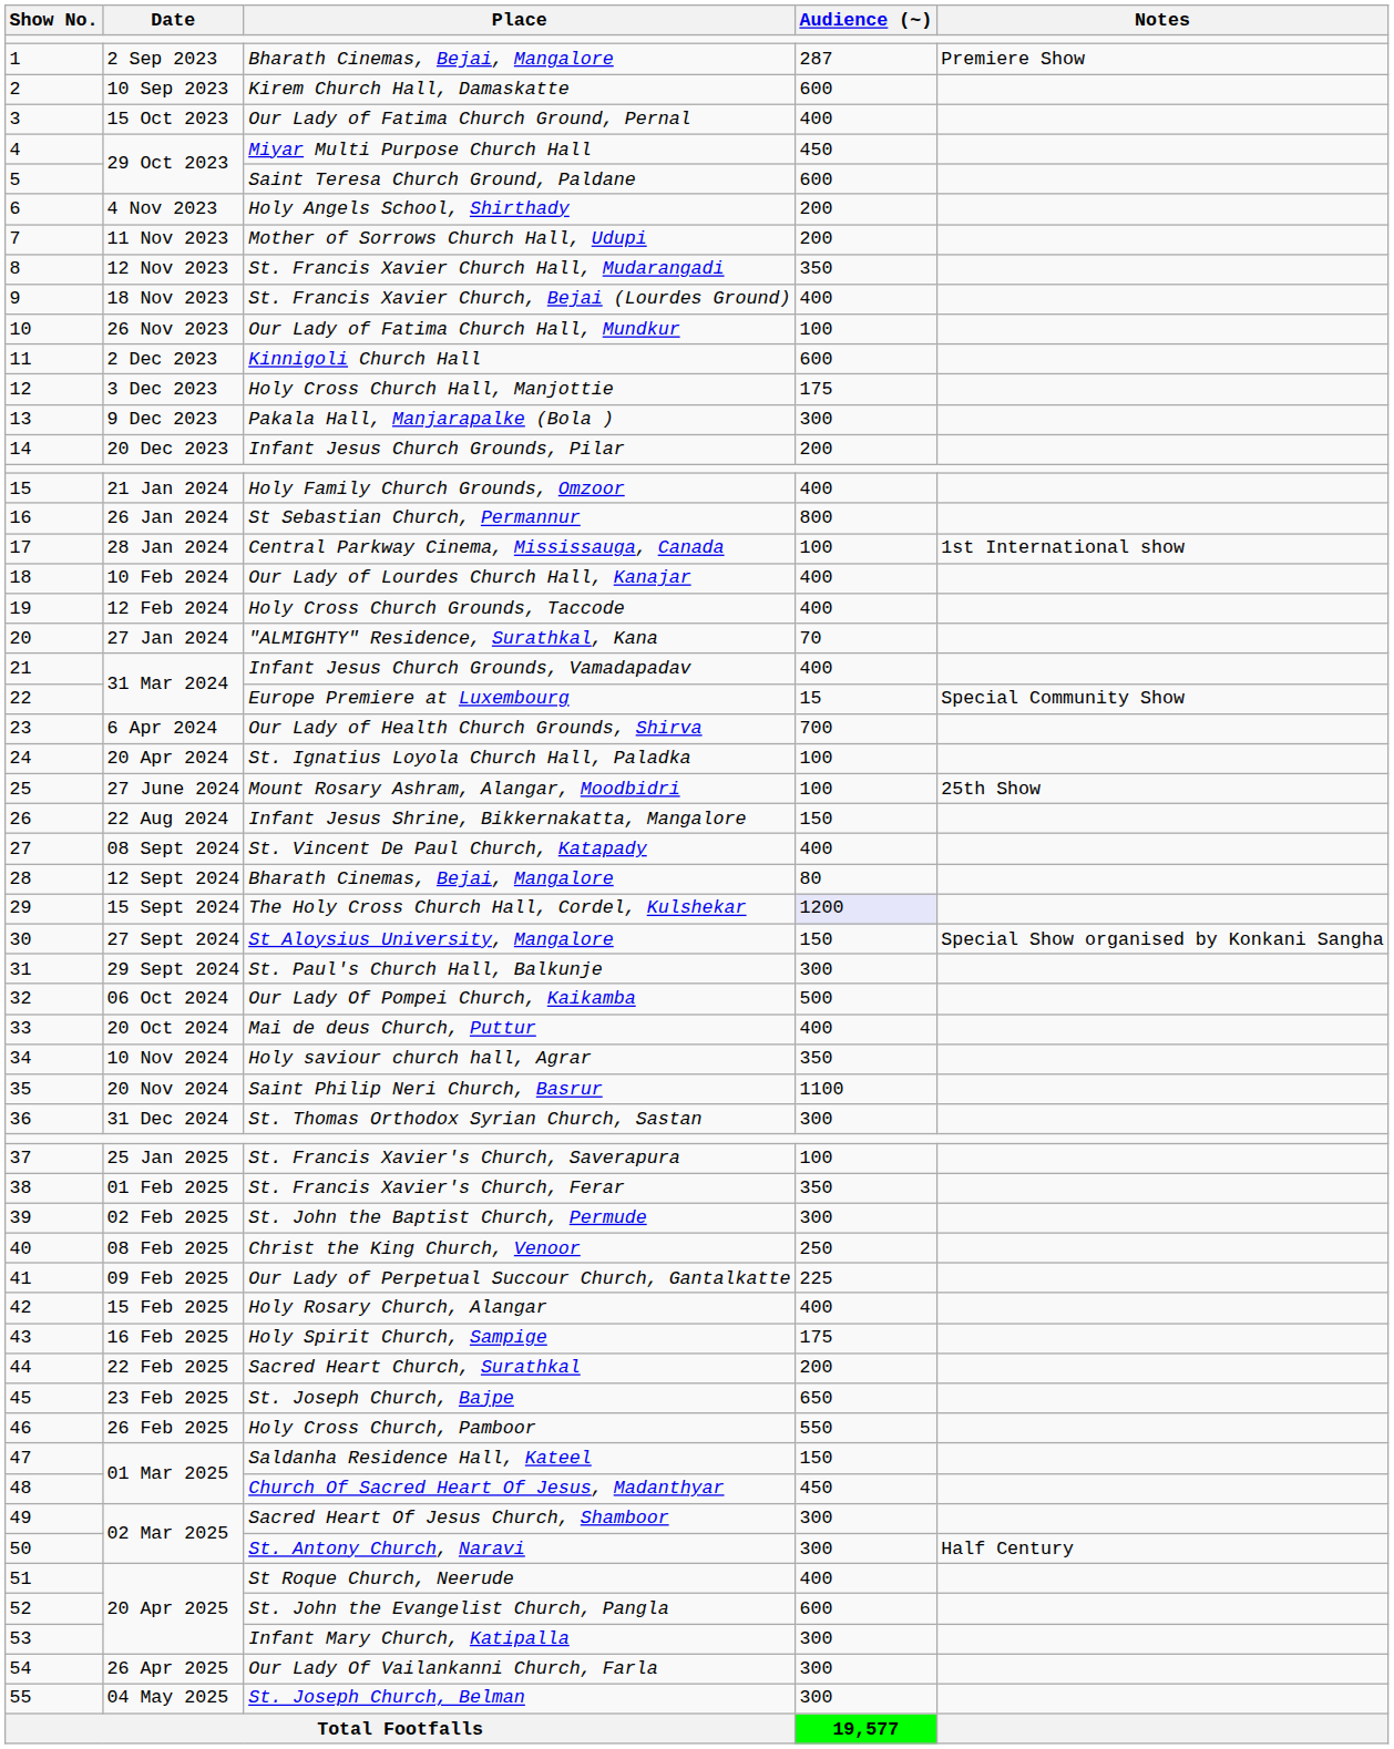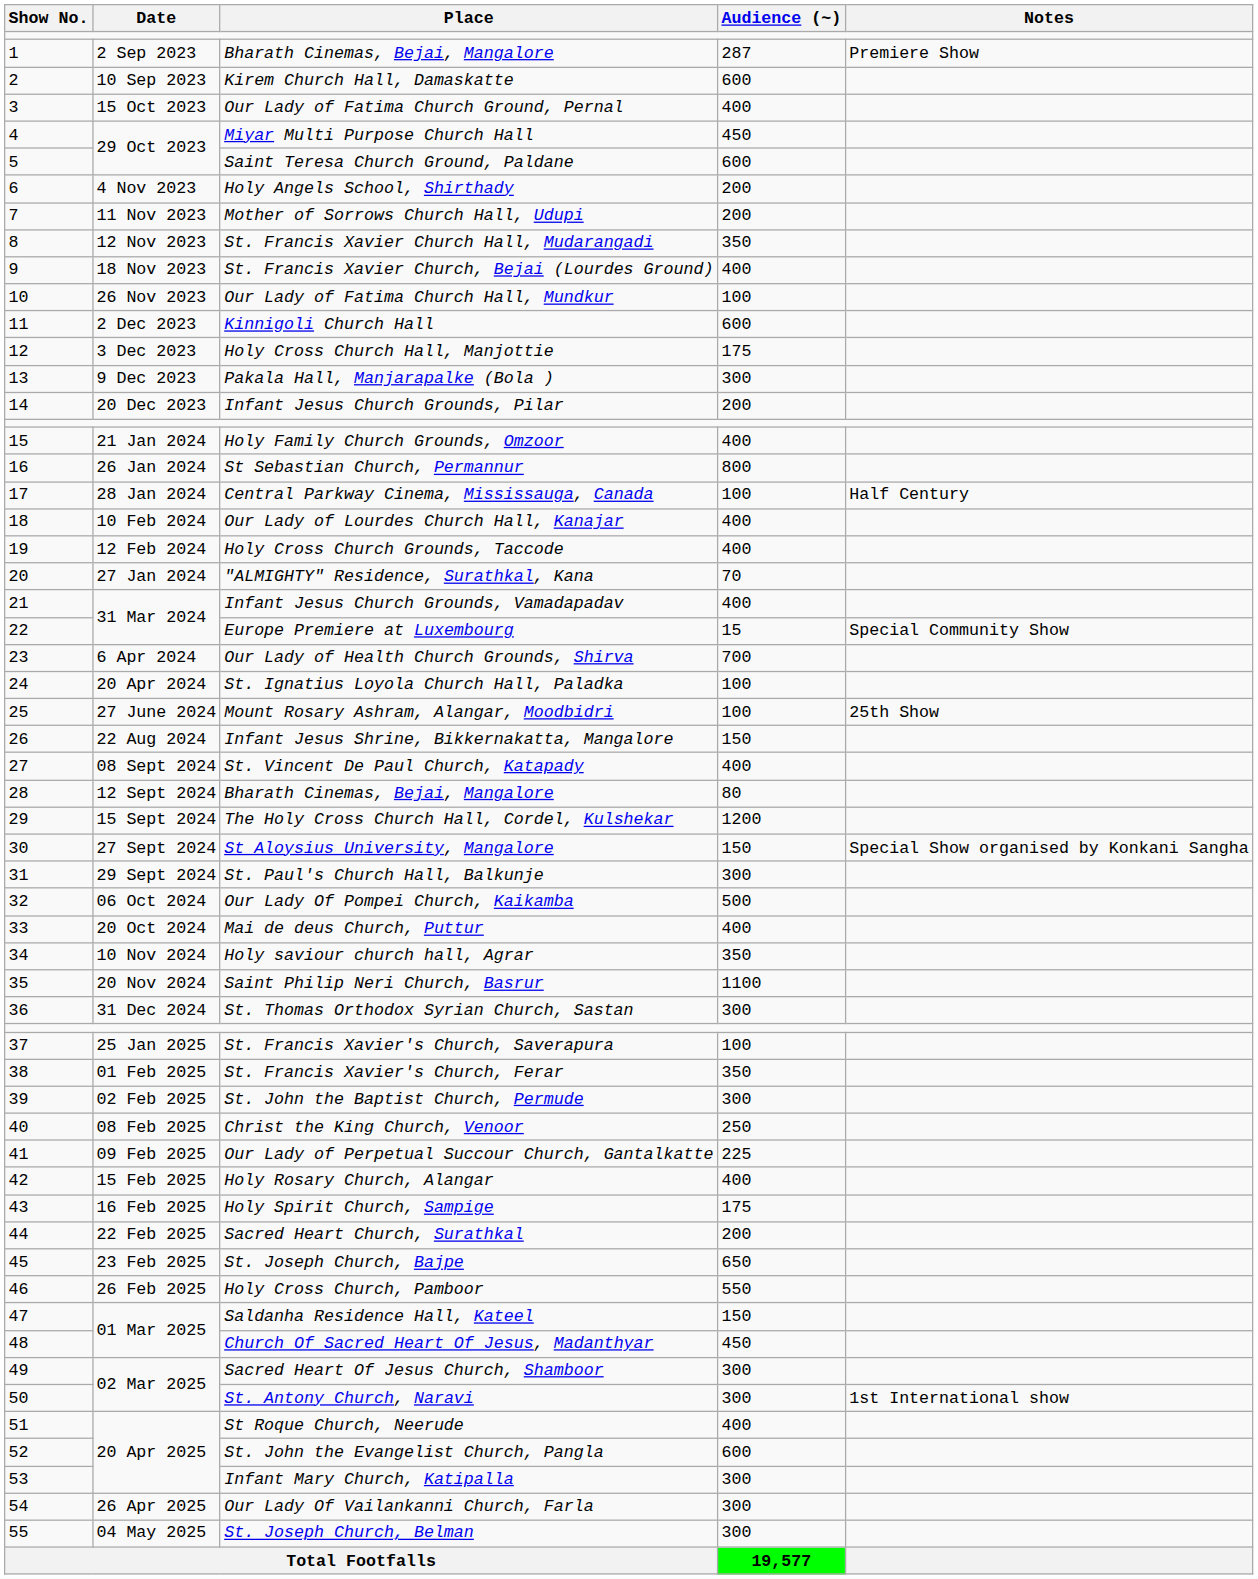Central Parkway Cinema, Mississauga, Canada | Notes: 1st International show -> Half Century
The Holy Cross Church Hall, Cordel, Kulshekar | Audience (~): lavender background -> no background
St. Antony Church, Naravi | Notes: Half Century -> 1st International show
